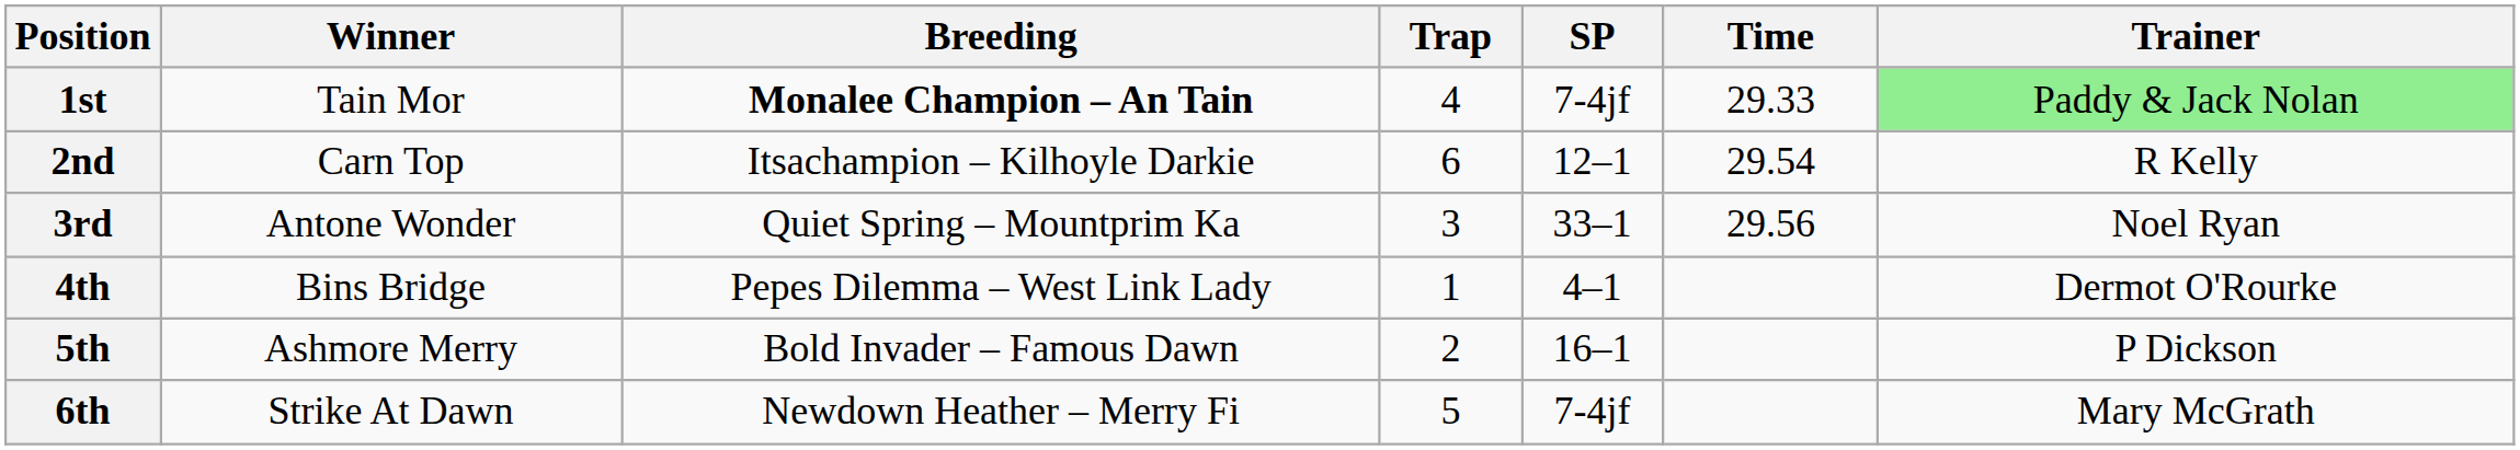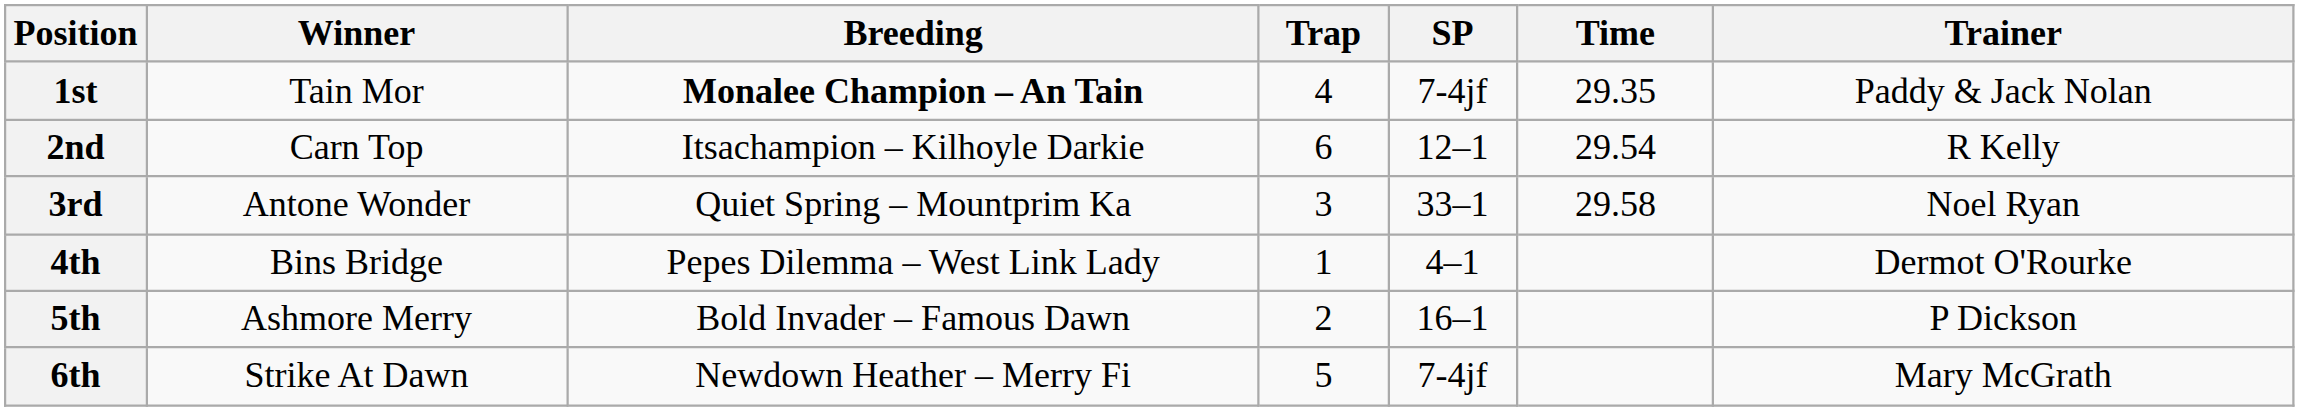1st | Time: 29.33 -> 29.35
1st | Trainer: lightgreen background -> no background
3rd | Time: 29.56 -> 29.58
